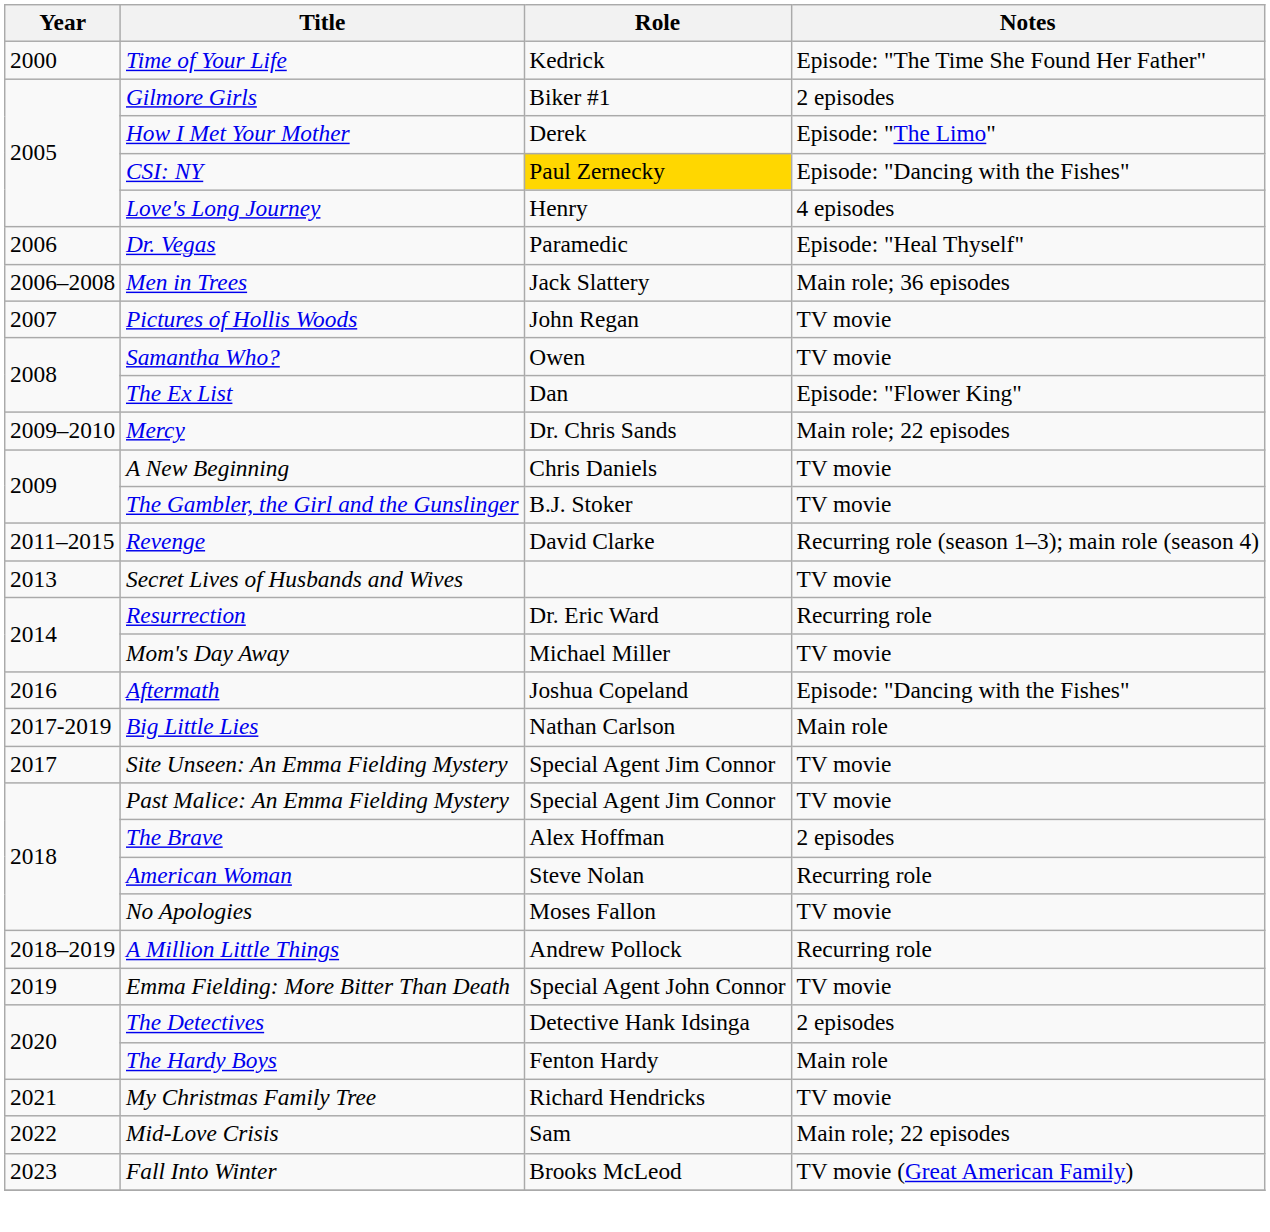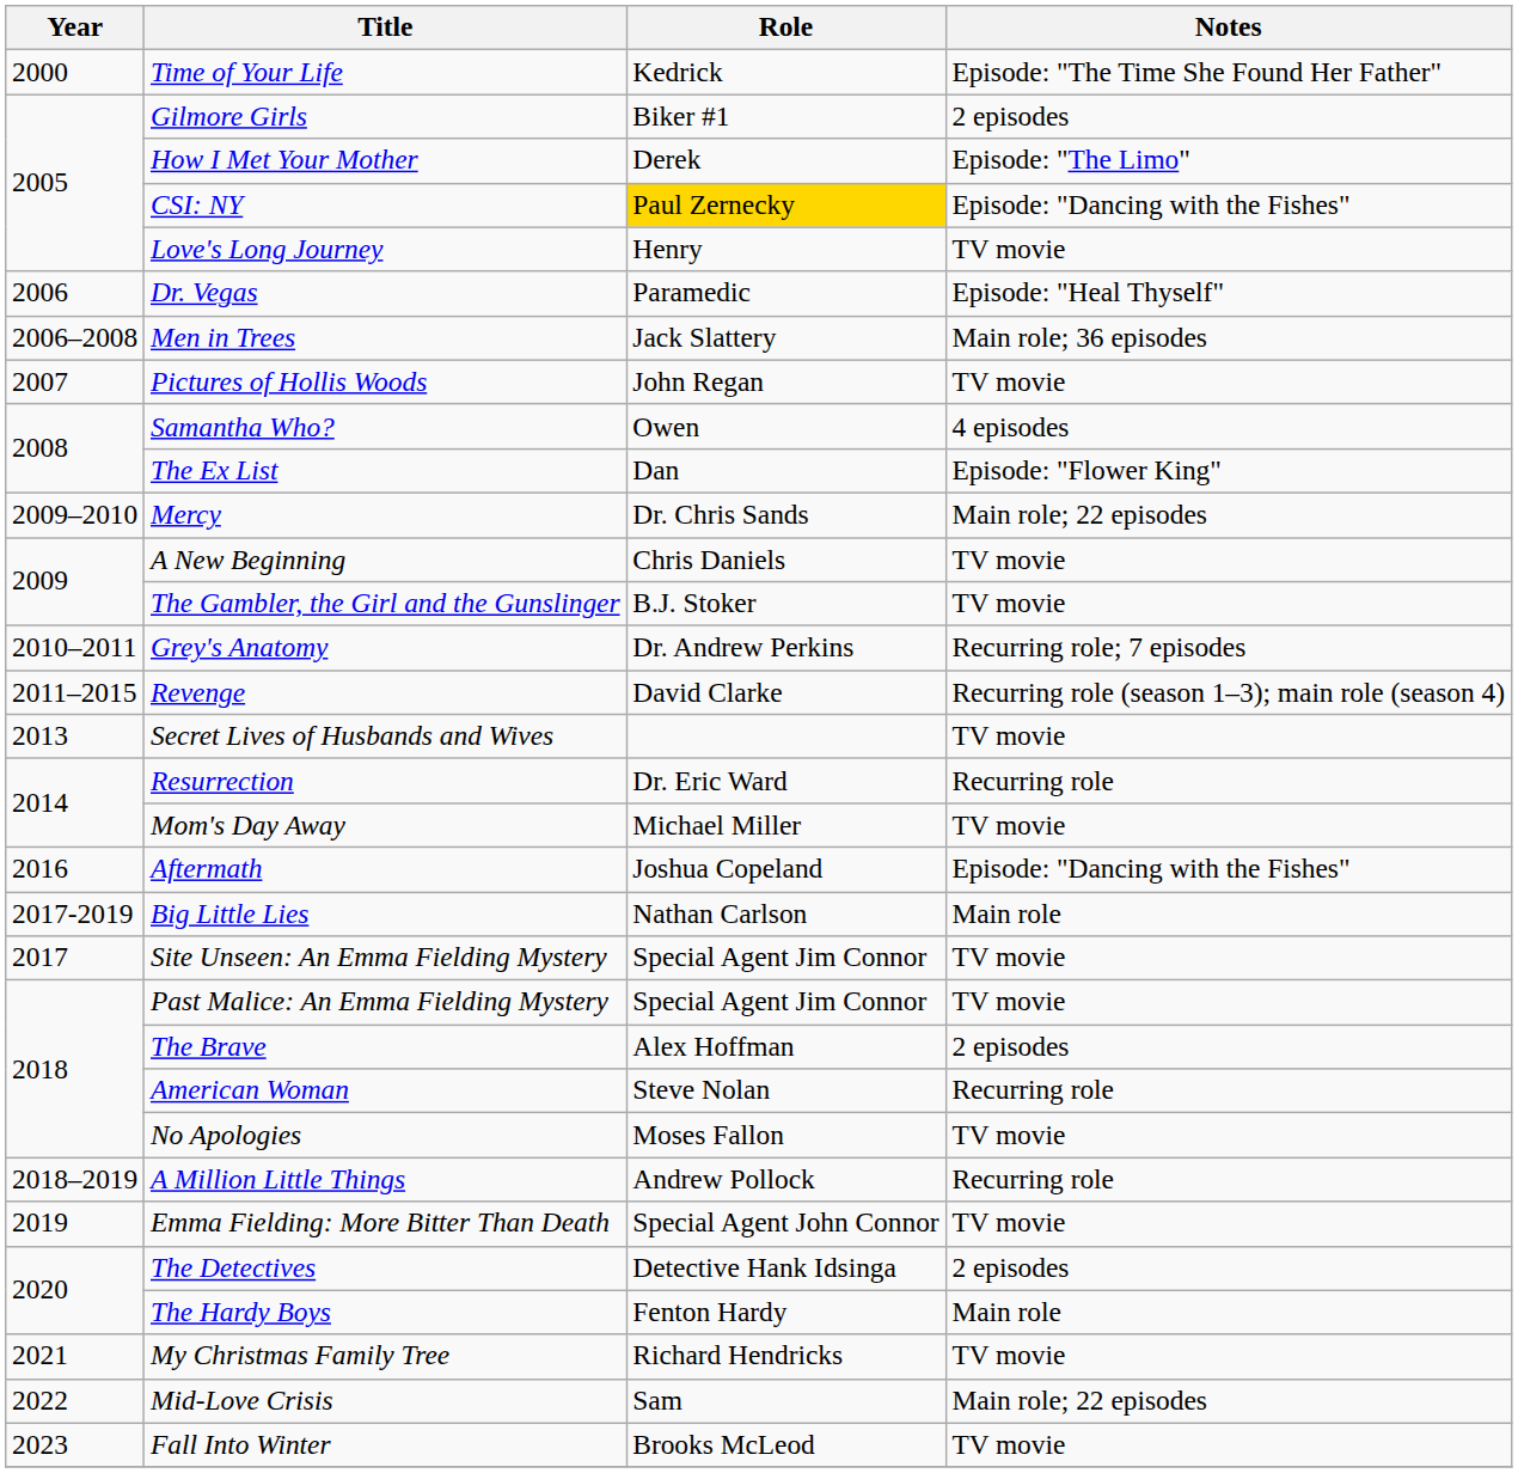Love's Long Journey | Notes: 4 episodes -> TV movie
Samantha Who? | Notes: TV movie -> 4 episodes
+ row: 2010–2011 | Grey's Anatomy | Dr. Andrew Perkins | Recurring role; 7 episodes
Fall Into Winter | Notes: TV movie (Great American Family) -> TV movie
